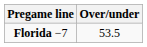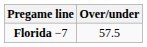Florida −7 | Over/under: 53.5 -> 57.5
